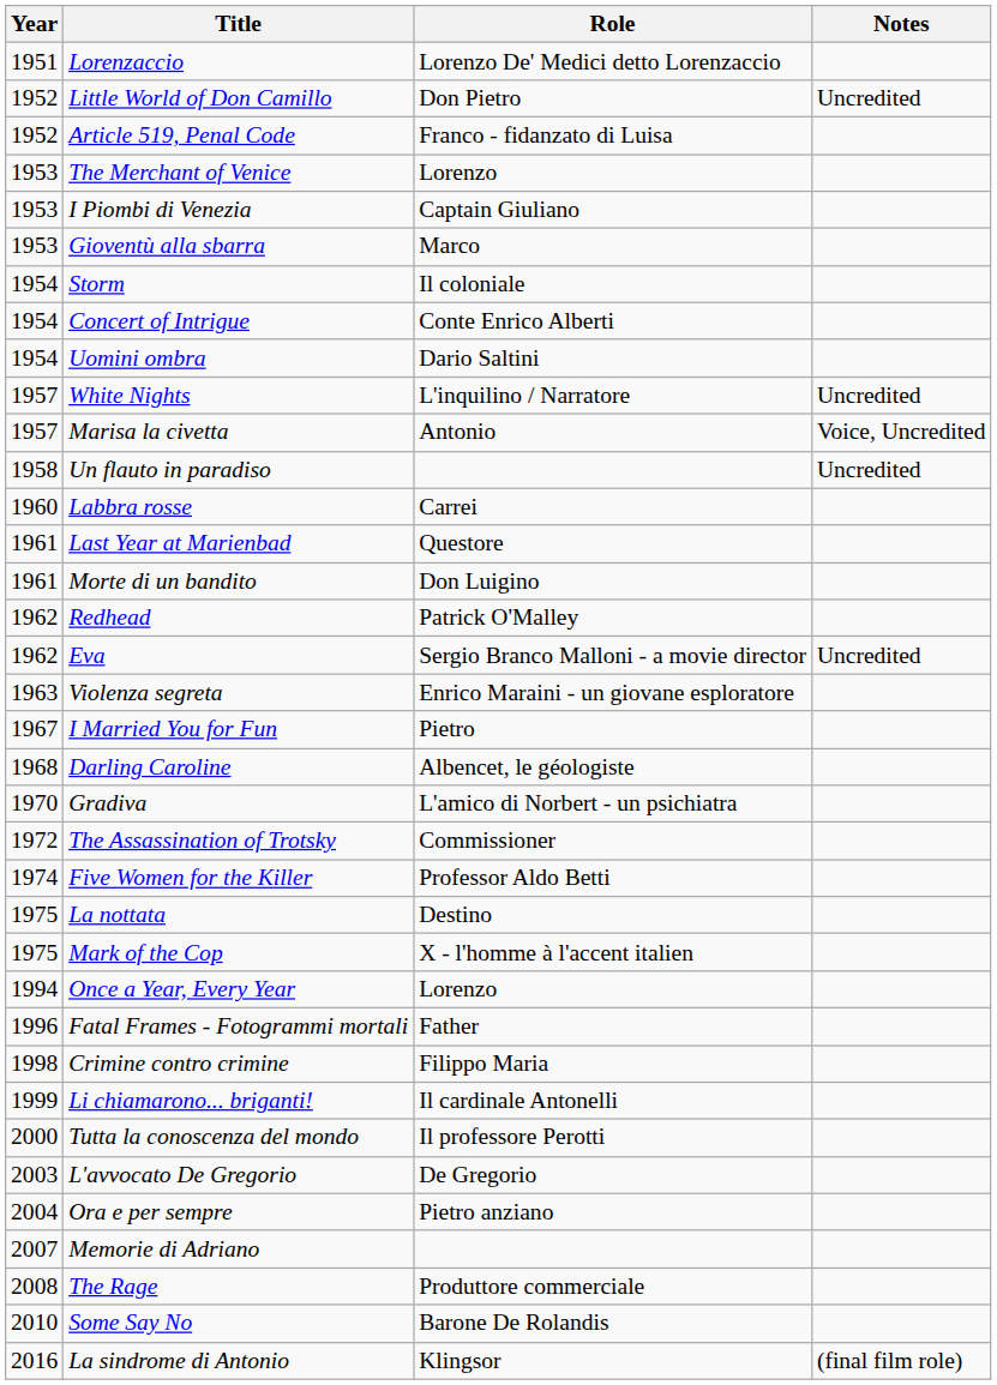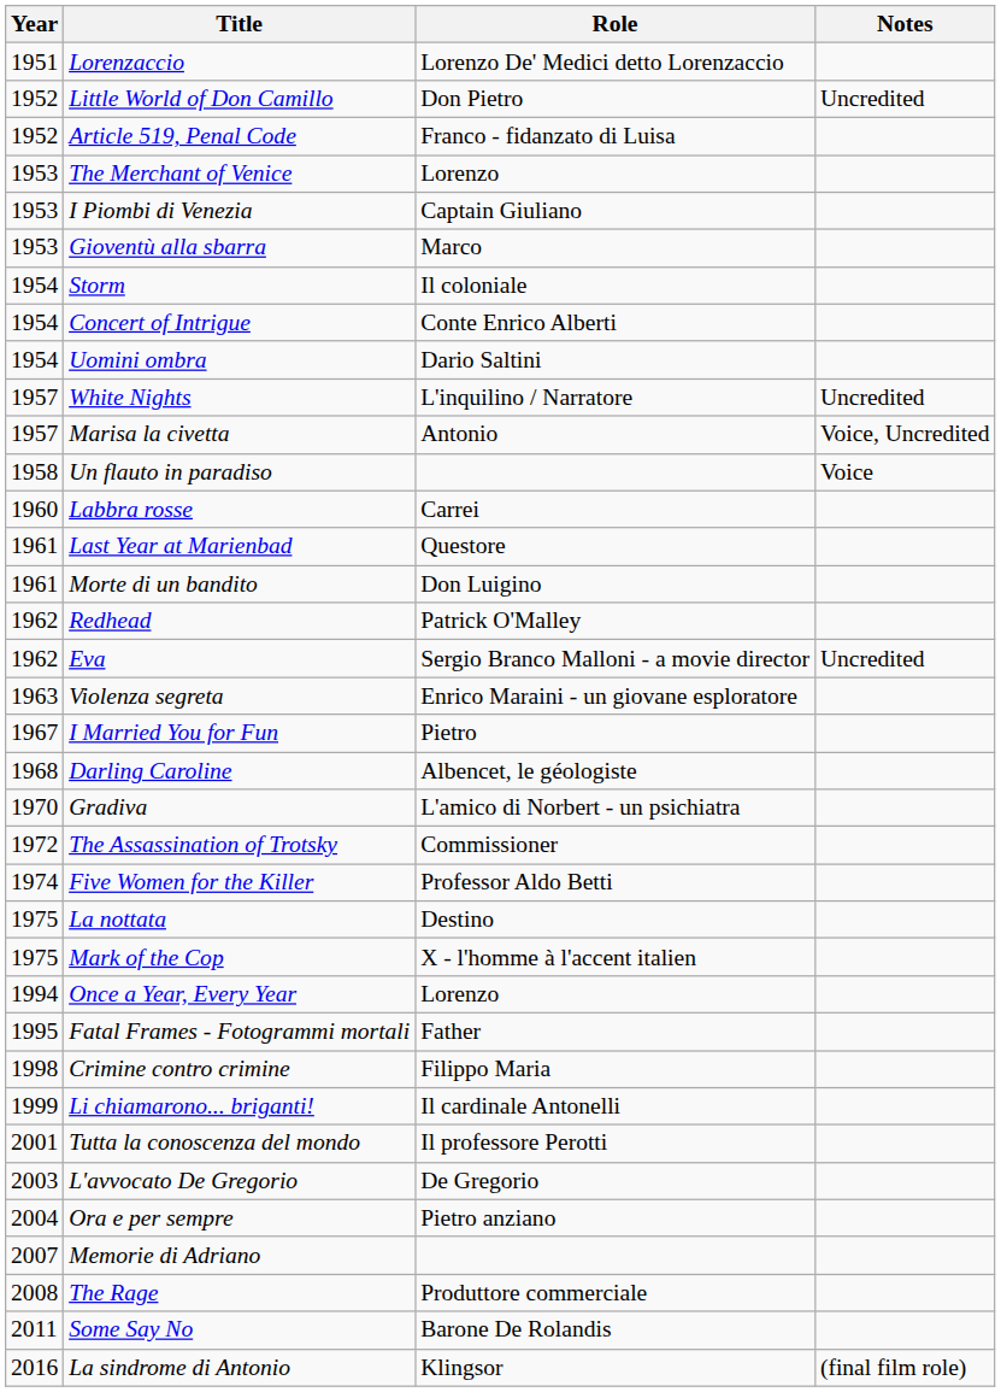Un flauto in paradiso | Notes: Uncredited -> Voice
Fatal Frames - Fotogrammi mortali | Year: 1996 -> 1995
Tutta la conoscenza del mondo | Year: 2000 -> 2001
Some Say No | Year: 2010 -> 2011
